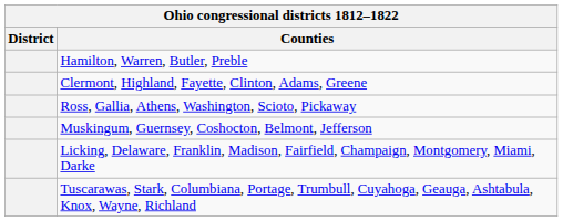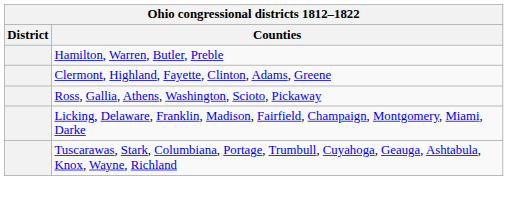- row: Muskingum, Guernsey, Coshocton, Belmont, Jefferson
